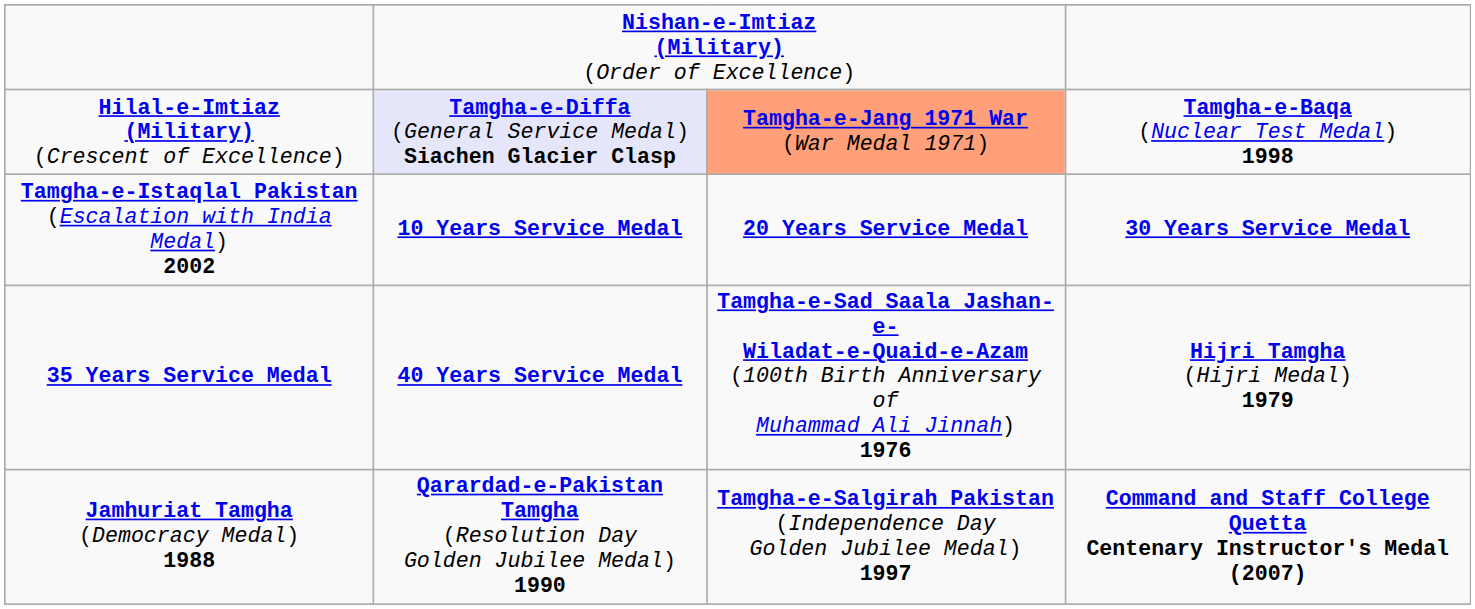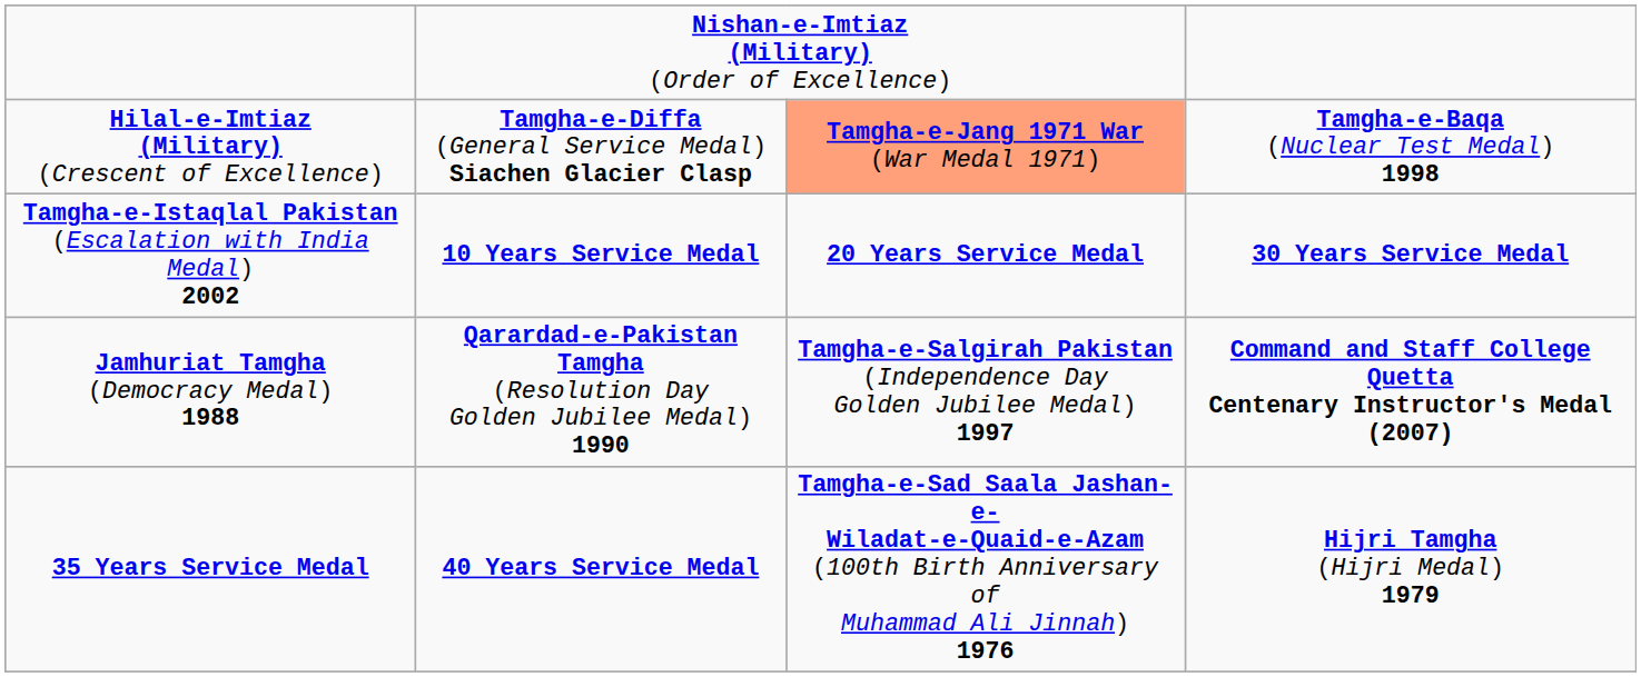Hilal-e-Imtiaz (Military) (Crescent of Excellence) | column 2: lavender background -> no background
rows swapped: 35 Years Service Medal <-> Jamhuriat Tamgha (Democracy Medal) 1988
